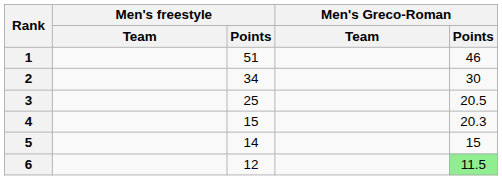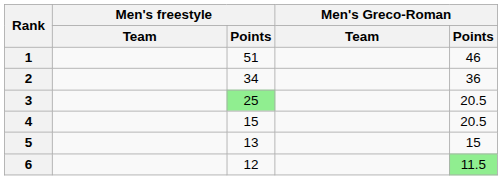2 | Men's Greco-Roman / Points: 30 -> 36
3 | Men's freestyle / Points: no background -> lightgreen background
4 | Men's Greco-Roman / Points: 20.3 -> 20.5
5 | Men's freestyle / Points: 14 -> 13
